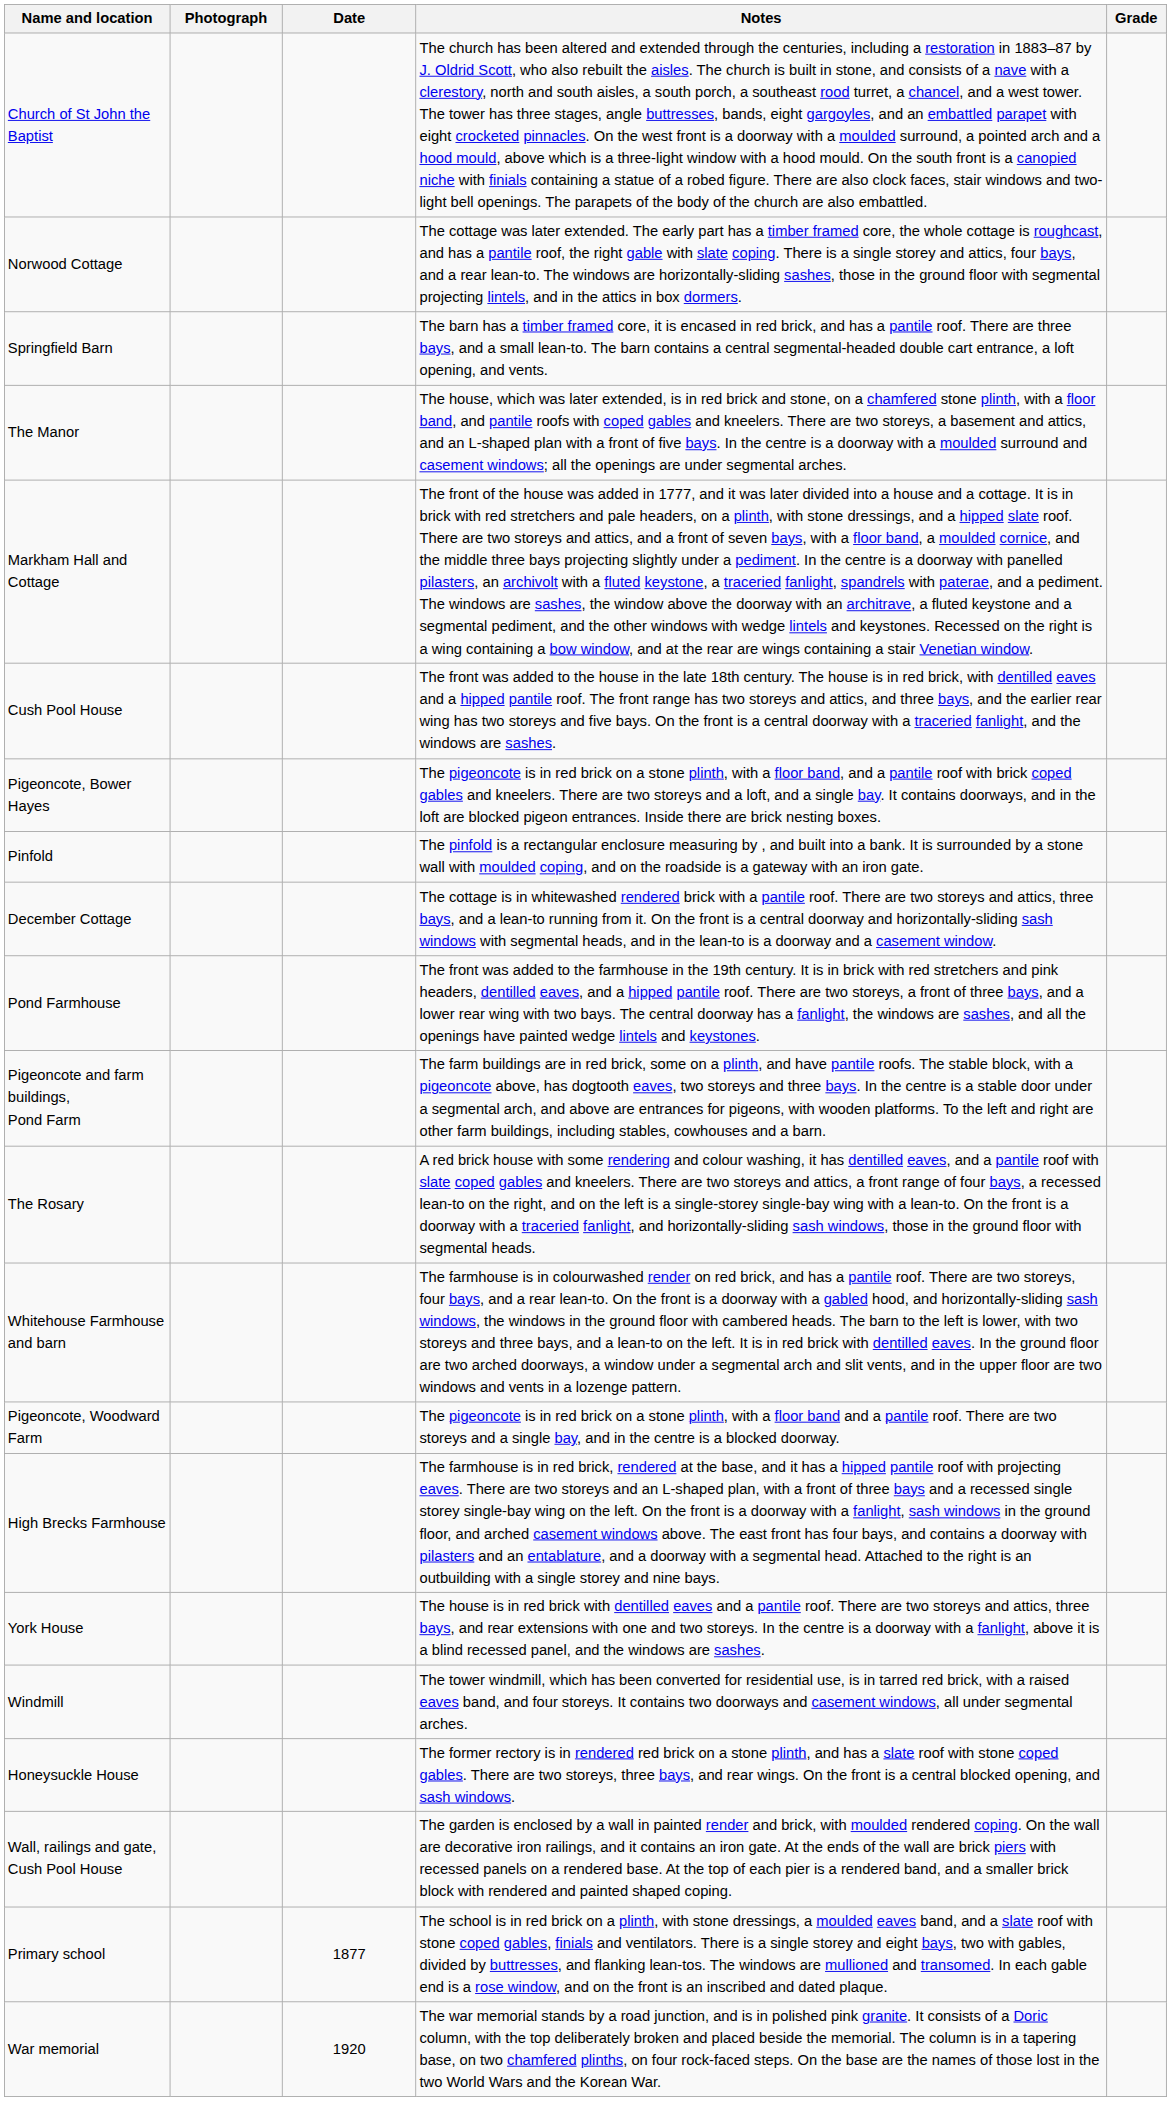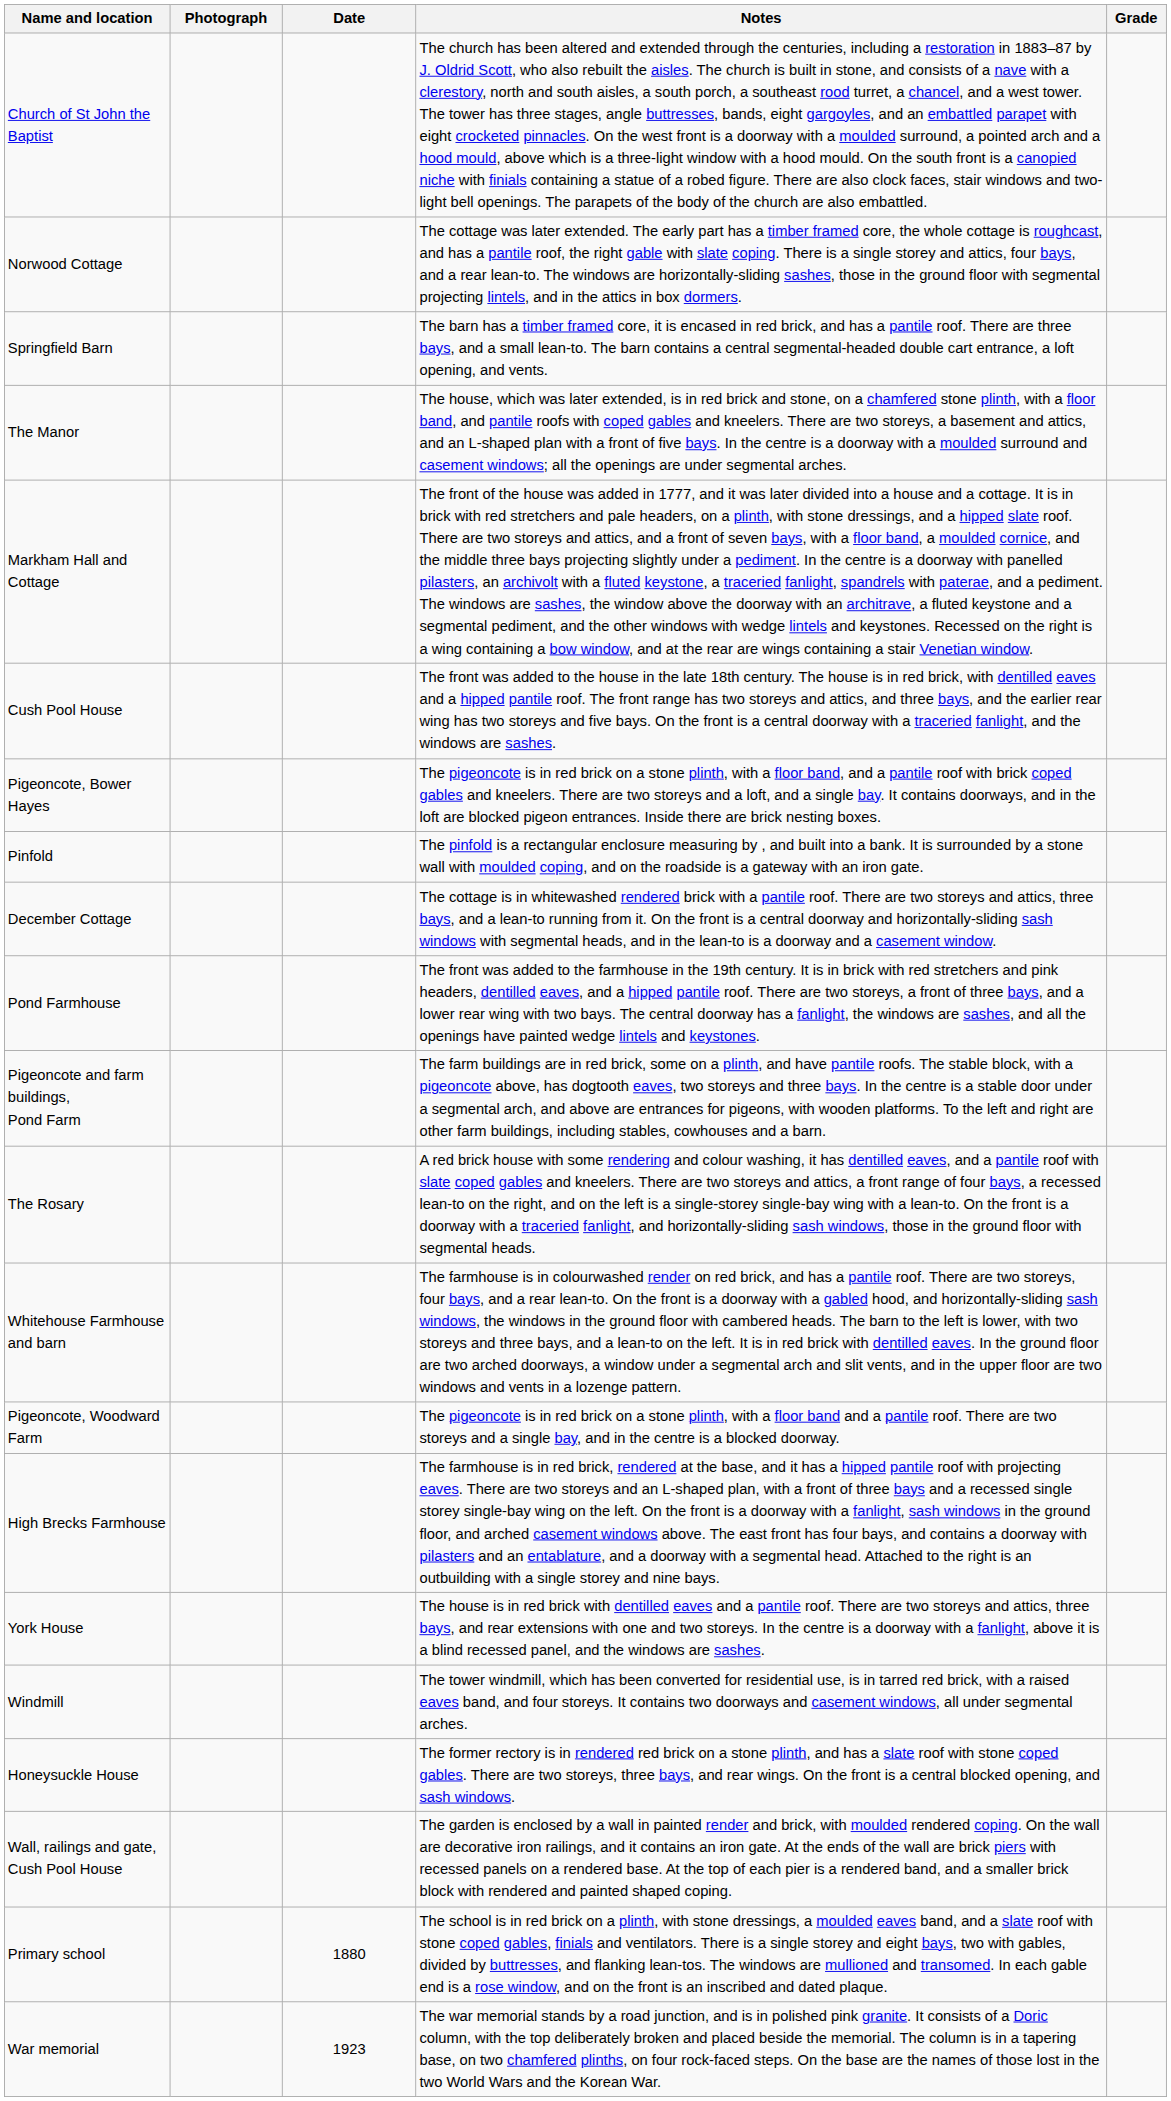Primary school | Date: 1877 -> 1880
War memorial | Date: 1920 -> 1923
